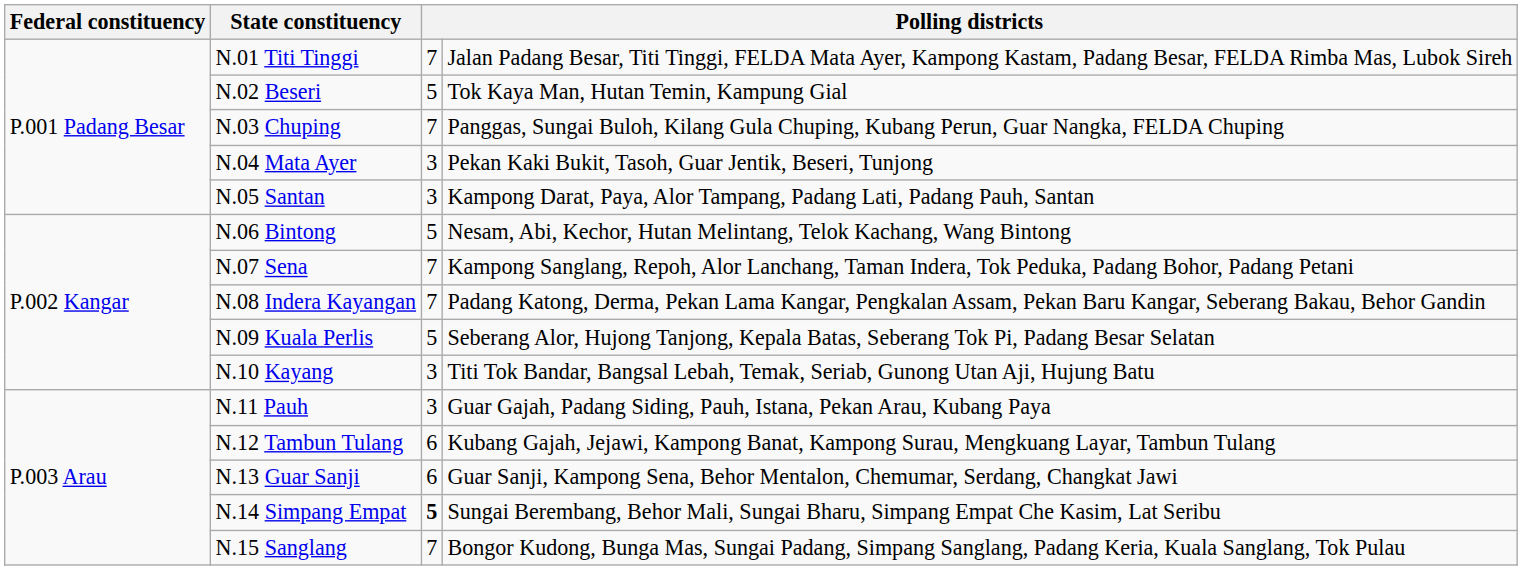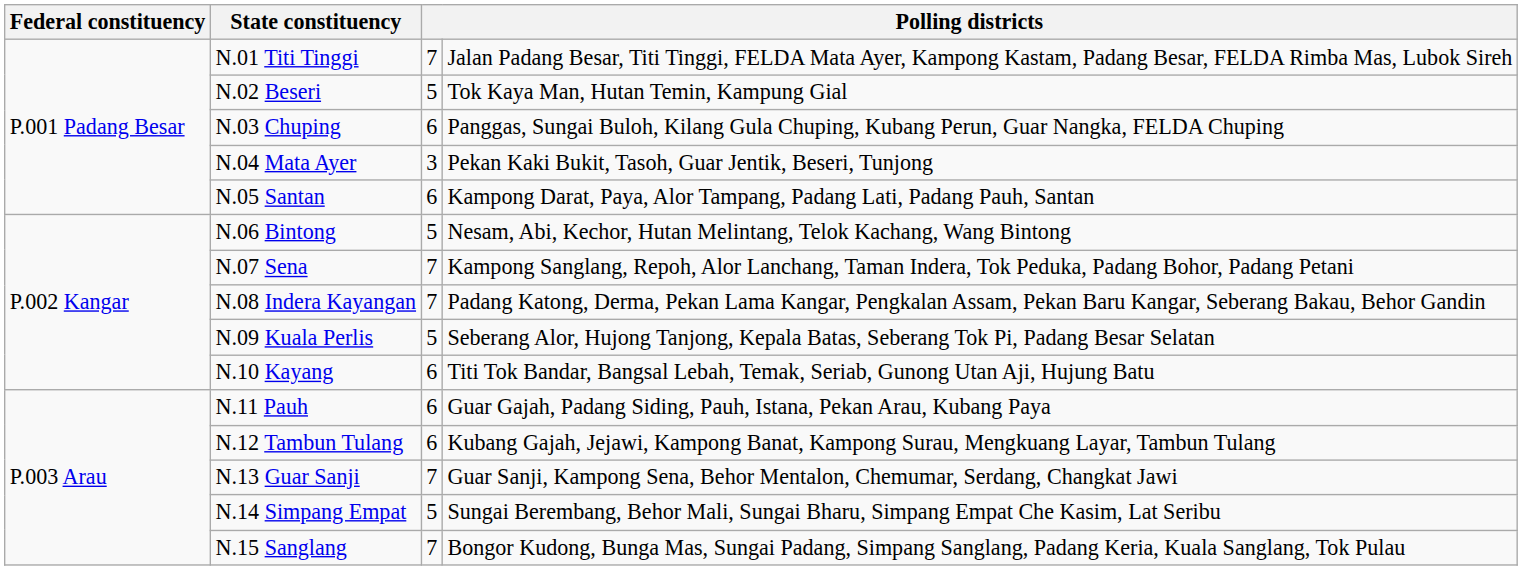N.03 Chuping | column 3: 7 -> 6
N.05 Santan | column 3: 3 -> 6
N.10 Kayang | column 3: 3 -> 6
N.11 Pauh | column 3: 3 -> 6
N.13 Guar Sanji | column 3: 6 -> 7
N.14 Simpang Empat | column 3: bold -> normal
